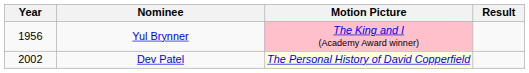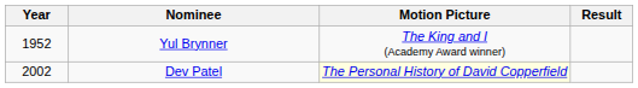Yul Brynner | Year: 1956 -> 1952
Yul Brynner | Motion Picture: pink background -> no background
